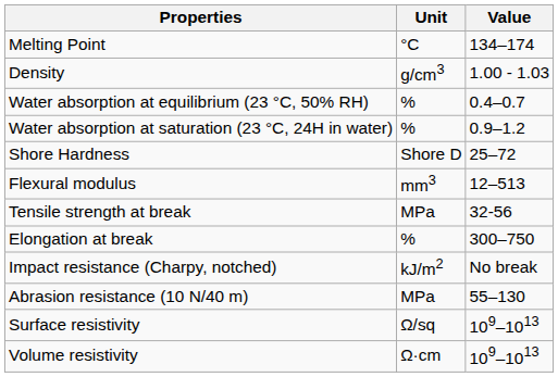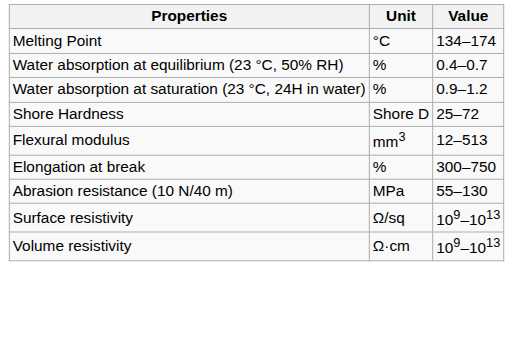- row: Density | g/cm3 | 1.00 - 1.03
- row: Tensile strength at break | MPa | 32-56
- row: Impact resistance (Charpy, notched) | kJ/m2 | No break
